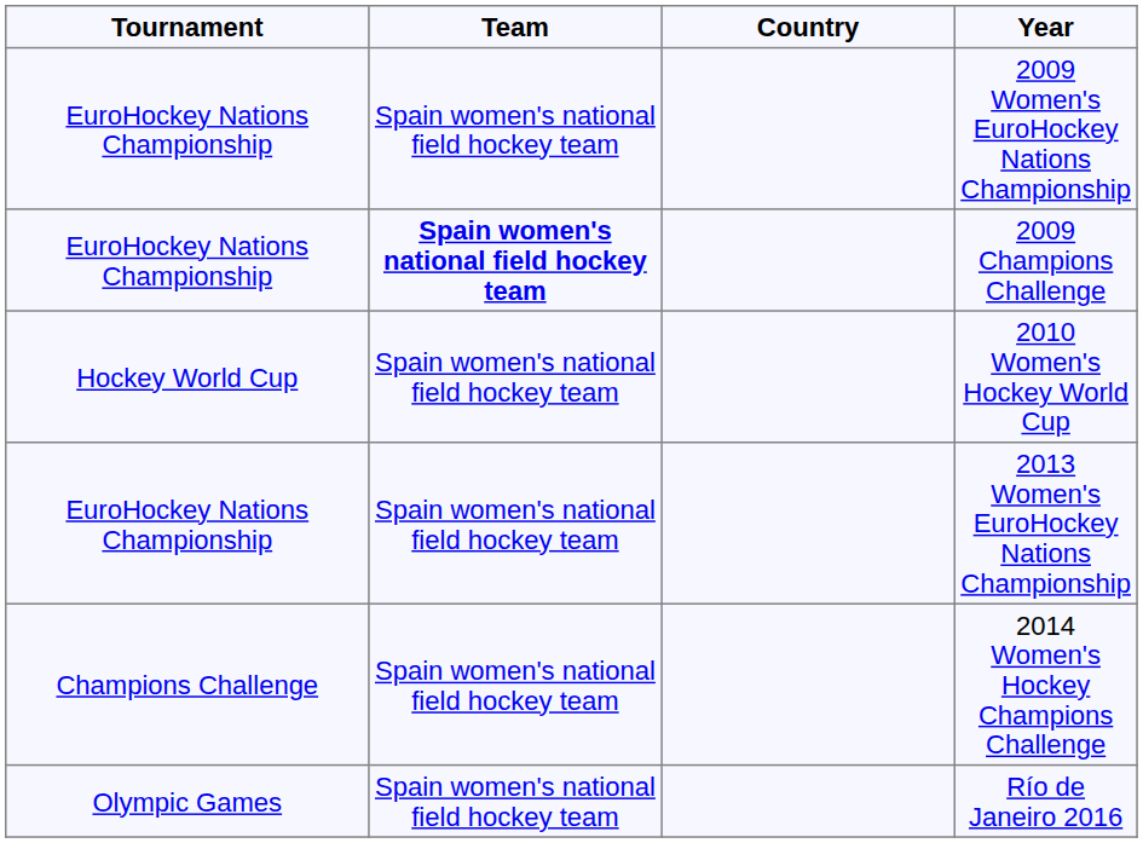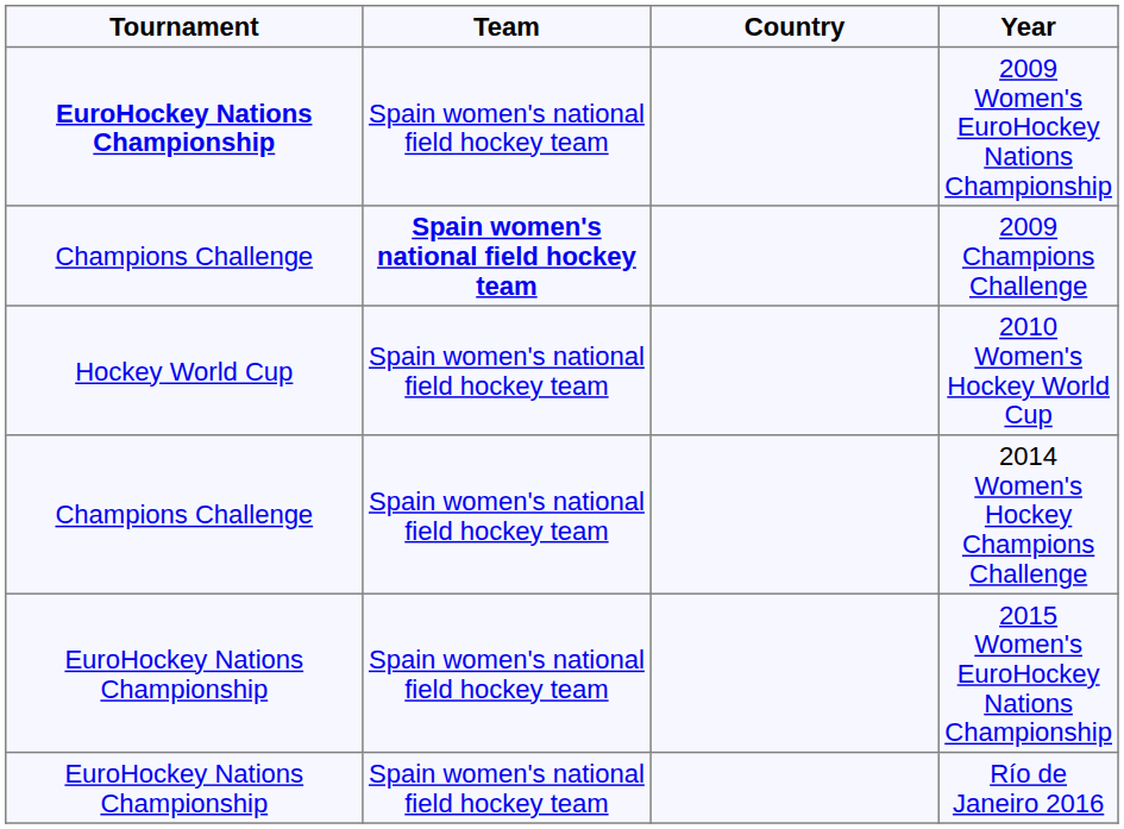2009 Women's EuroHockey Nations Championship | Tournament: normal -> bold
2009 Champions Challenge | Tournament: EuroHockey Nations Championship -> Champions Challenge
- row: EuroHockey Nations Championship | Spain women's national field hockey team | 2013 Women's EuroHockey Nations Championship
+ row: EuroHockey Nations Championship | Spain women's national field hockey team | 2015 Women's EuroHockey Nations Championship
Río de Janeiro 2016 | Tournament: Olympic Games -> EuroHockey Nations Championship
